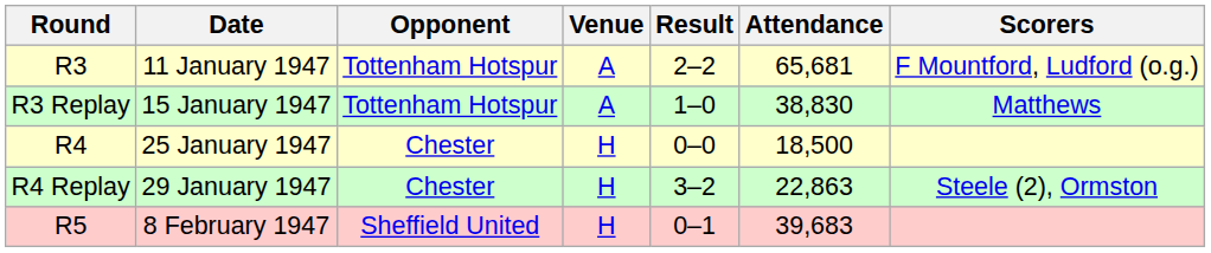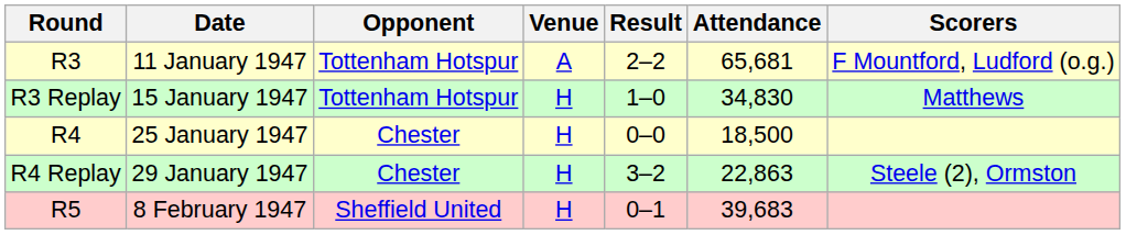15 January 1947 | Venue: A -> H
15 January 1947 | Attendance: 38,830 -> 34,830
